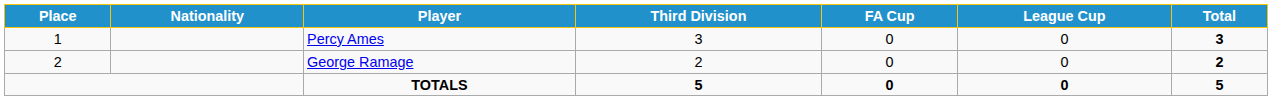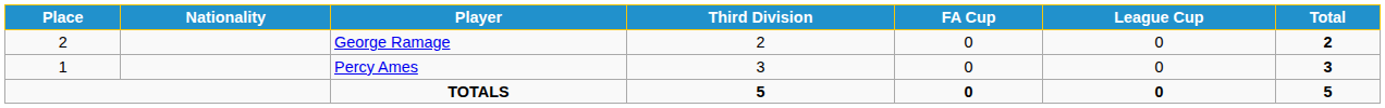rows swapped: Percy Ames <-> George Ramage
